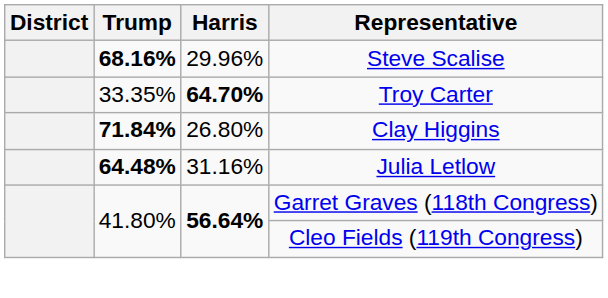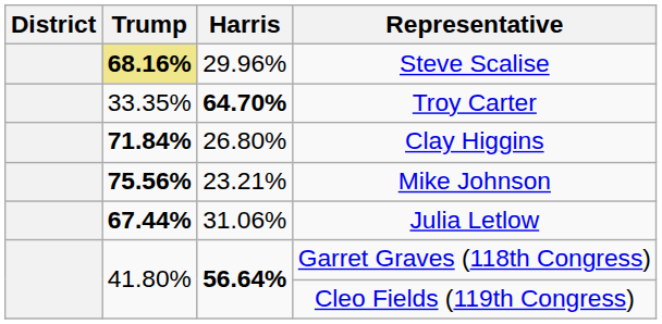Steve Scalise | Trump: no background -> khaki background
+ row: 75.56% | 23.21% | Mike Johnson
Julia Letlow | Trump: 64.48% -> 67.44%
Julia Letlow | Harris: 31.16% -> 31.06%
